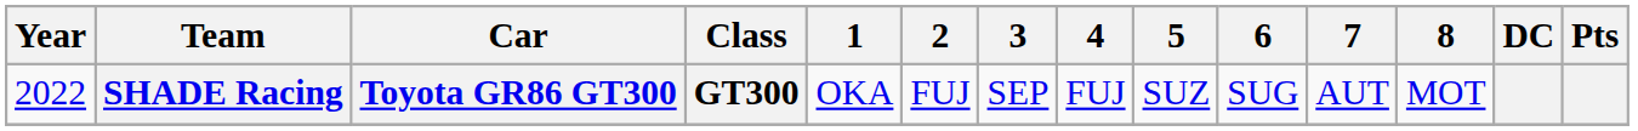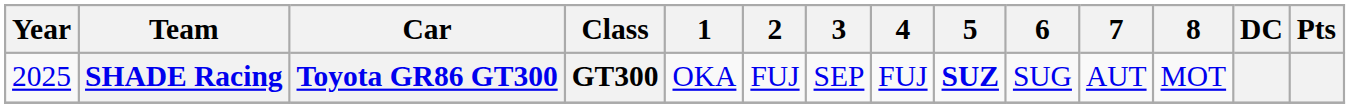SHADE Racing | Year: 2022 -> 2025
SHADE Racing | 5: normal -> bold
